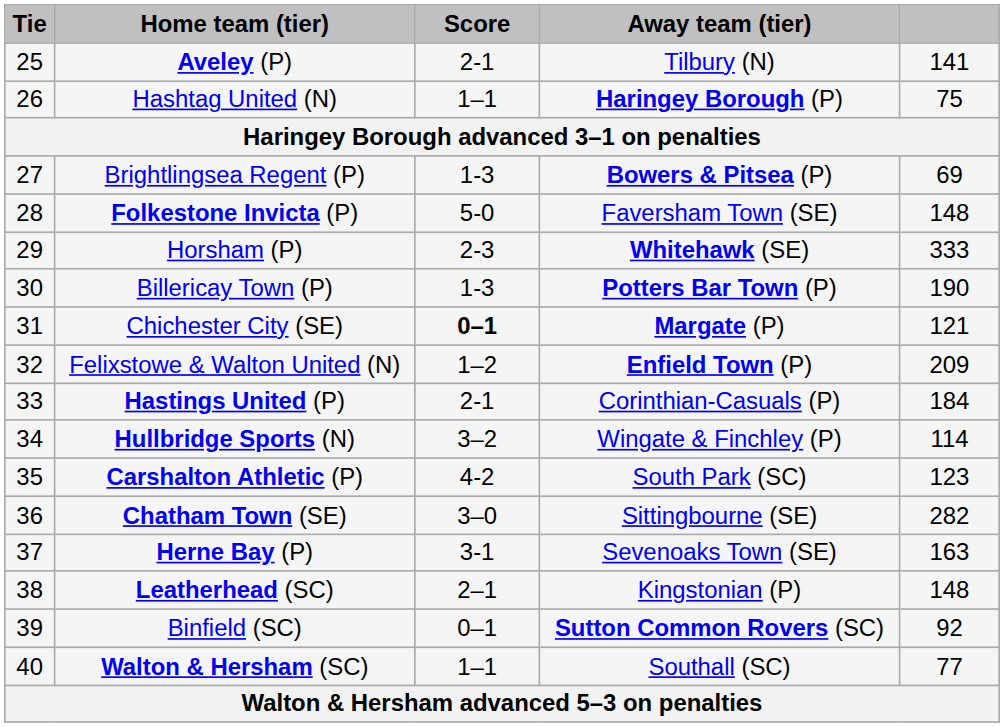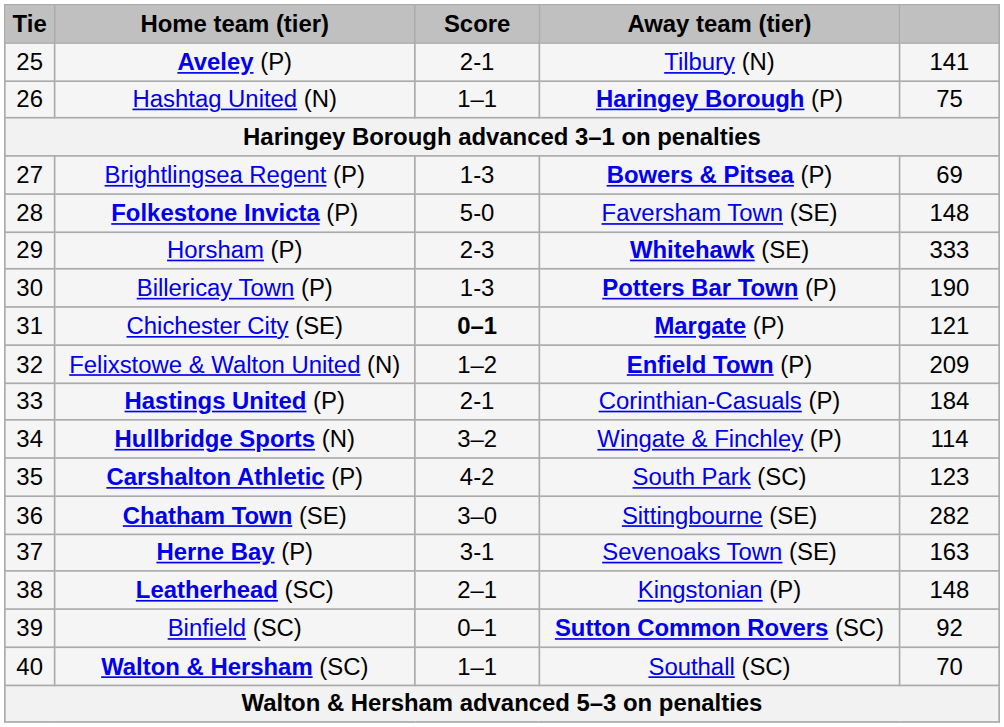Walton & Hersham (SC) | column 5: 77 -> 70
